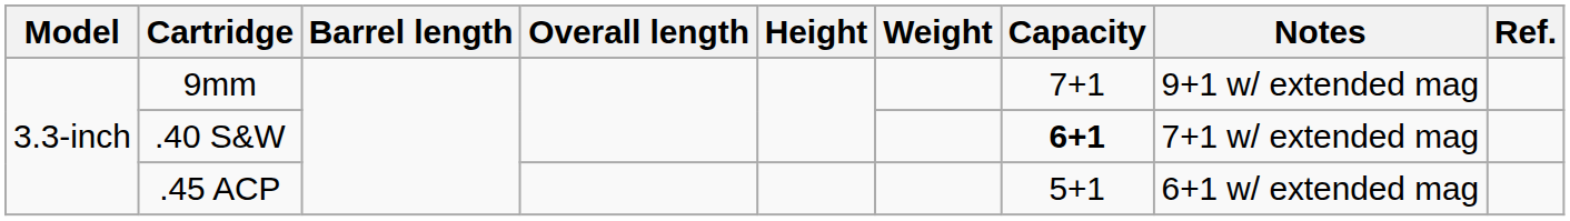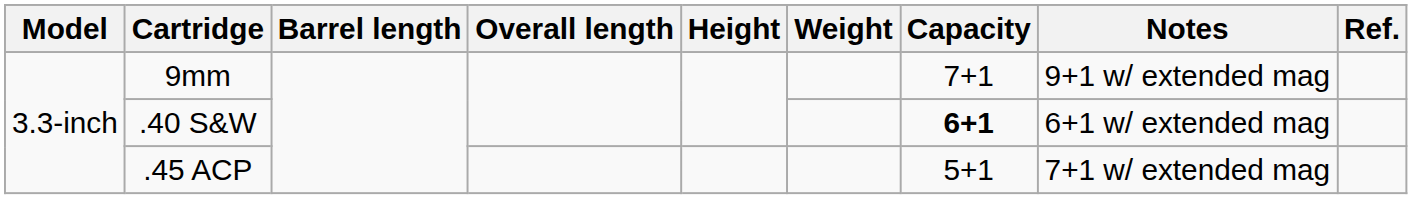.40 S&W | Notes: 7+1 w/ extended mag -> 6+1 w/ extended mag
.45 ACP | Notes: 6+1 w/ extended mag -> 7+1 w/ extended mag
